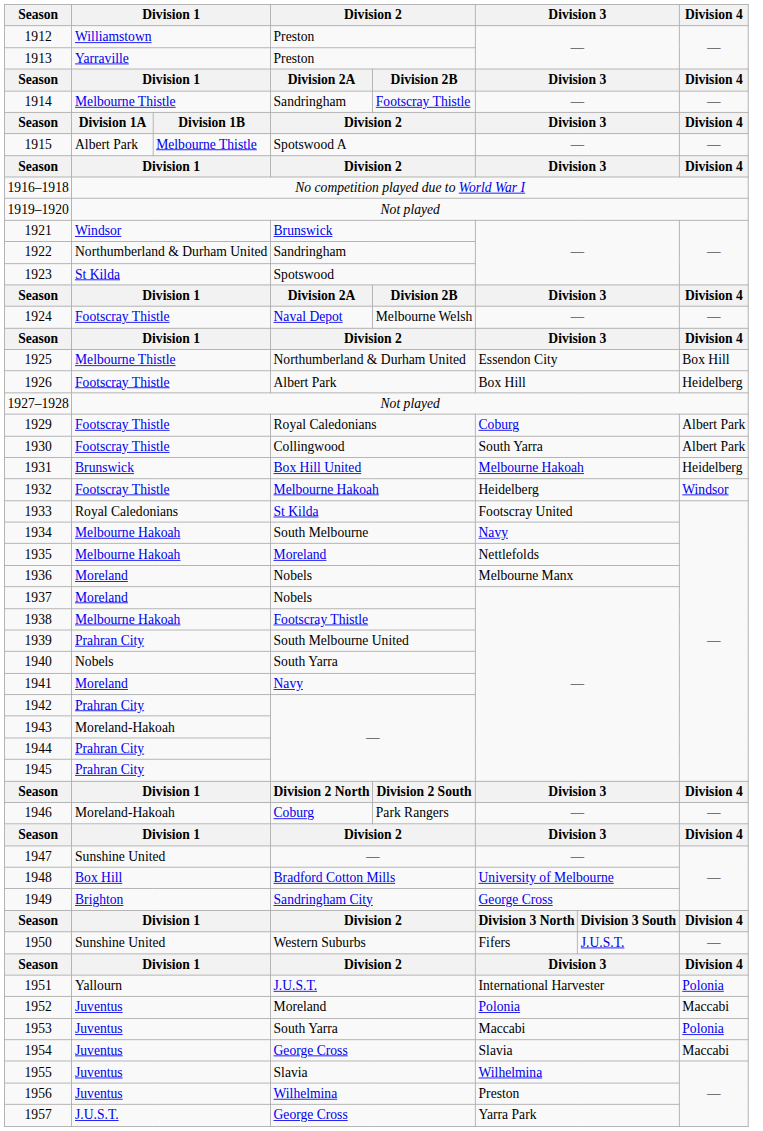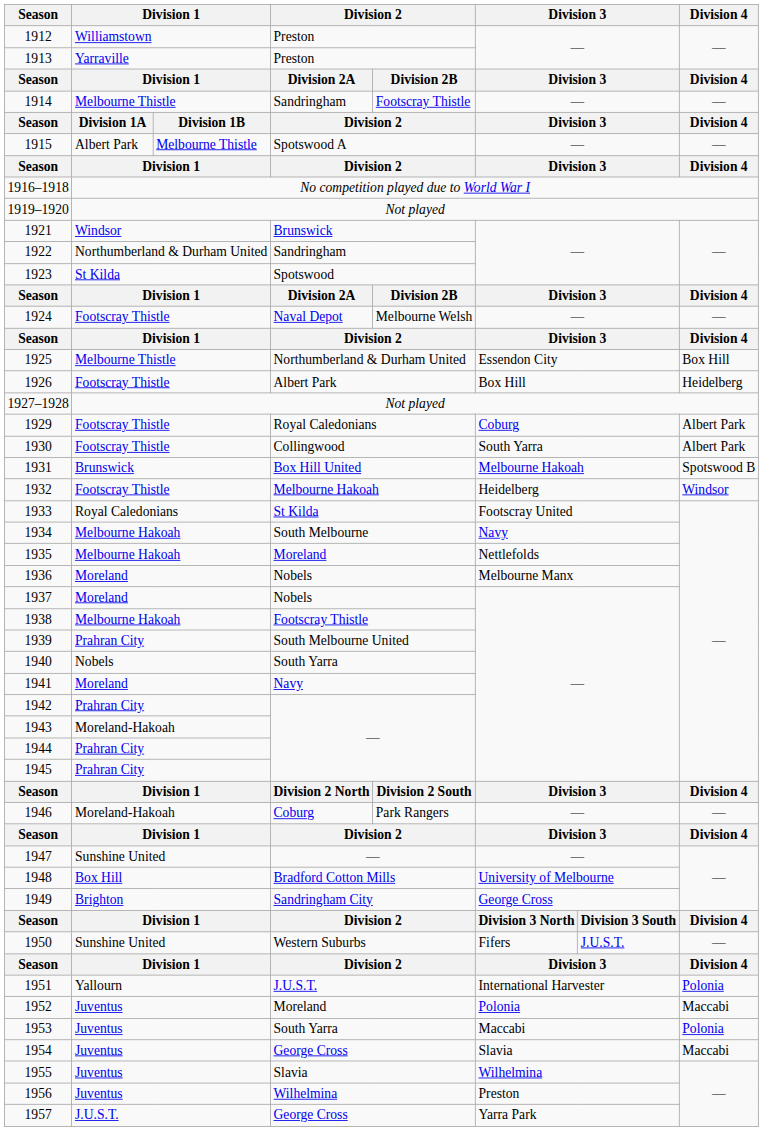1931 | Division 4: Heidelberg -> Spotswood B
